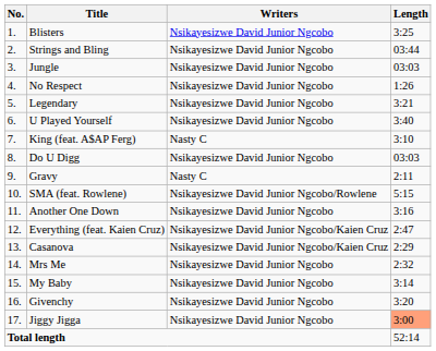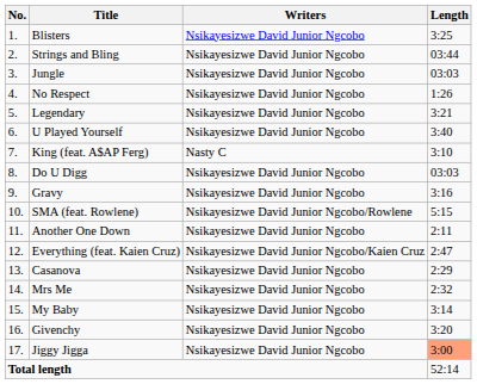Gravy | Writers: Nasty C -> Nsikayesizwe David Junior Ngcobo
Gravy | Length: 2:11 -> 3:16
Another One Down | Length: 3:16 -> 2:11
Casanova | Writers: Nsikayesizwe David Junior Ngcobo/Kaien Cruz -> Nsikayesizwe David Junior Ngcobo
